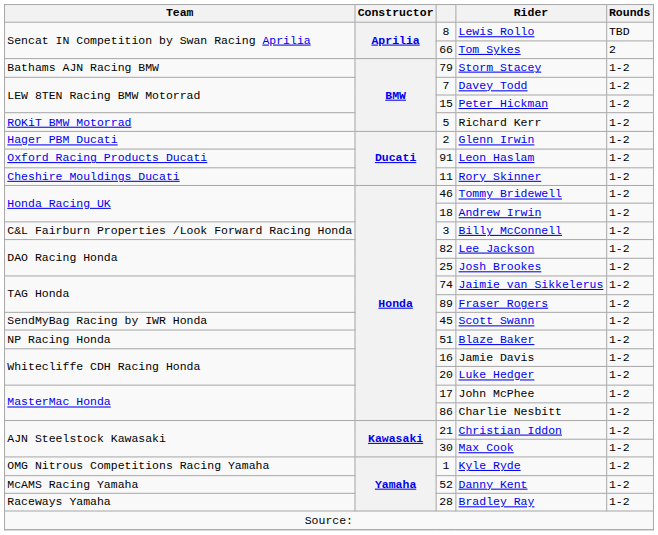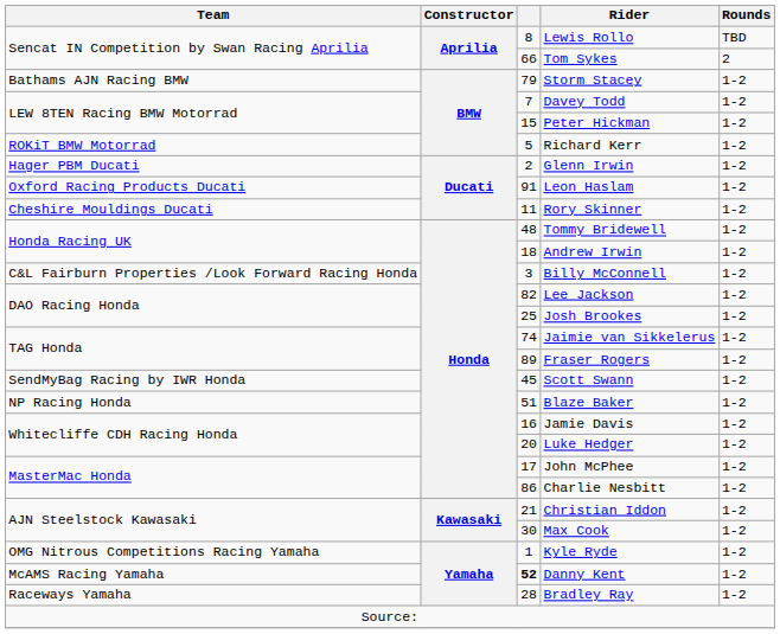Tommy Bridewell | column 3: 46 -> 48
Danny Kent | column 3: normal -> bold
